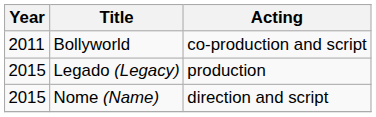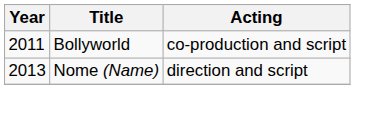- row: 2015 | Legado (Legacy) | production
Nome (Name) | Year: 2015 -> 2013
